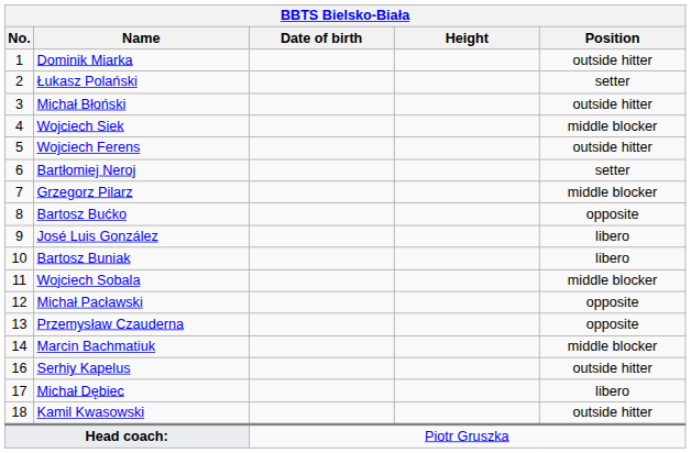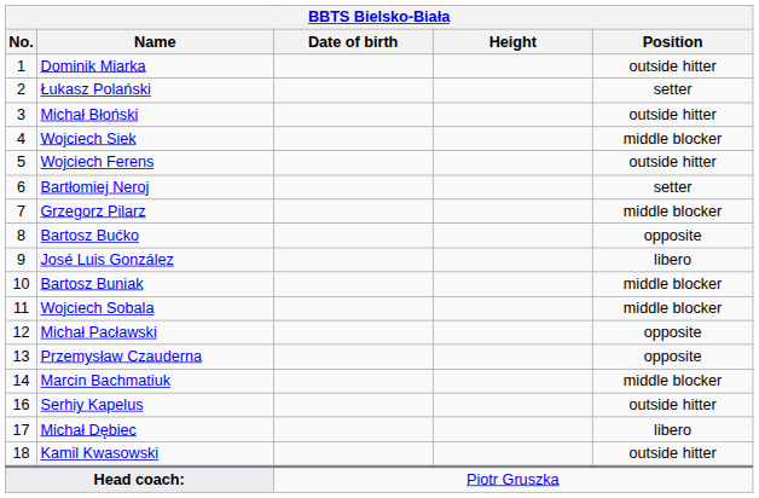Bartosz Buniak | Position: libero -> middle blocker
